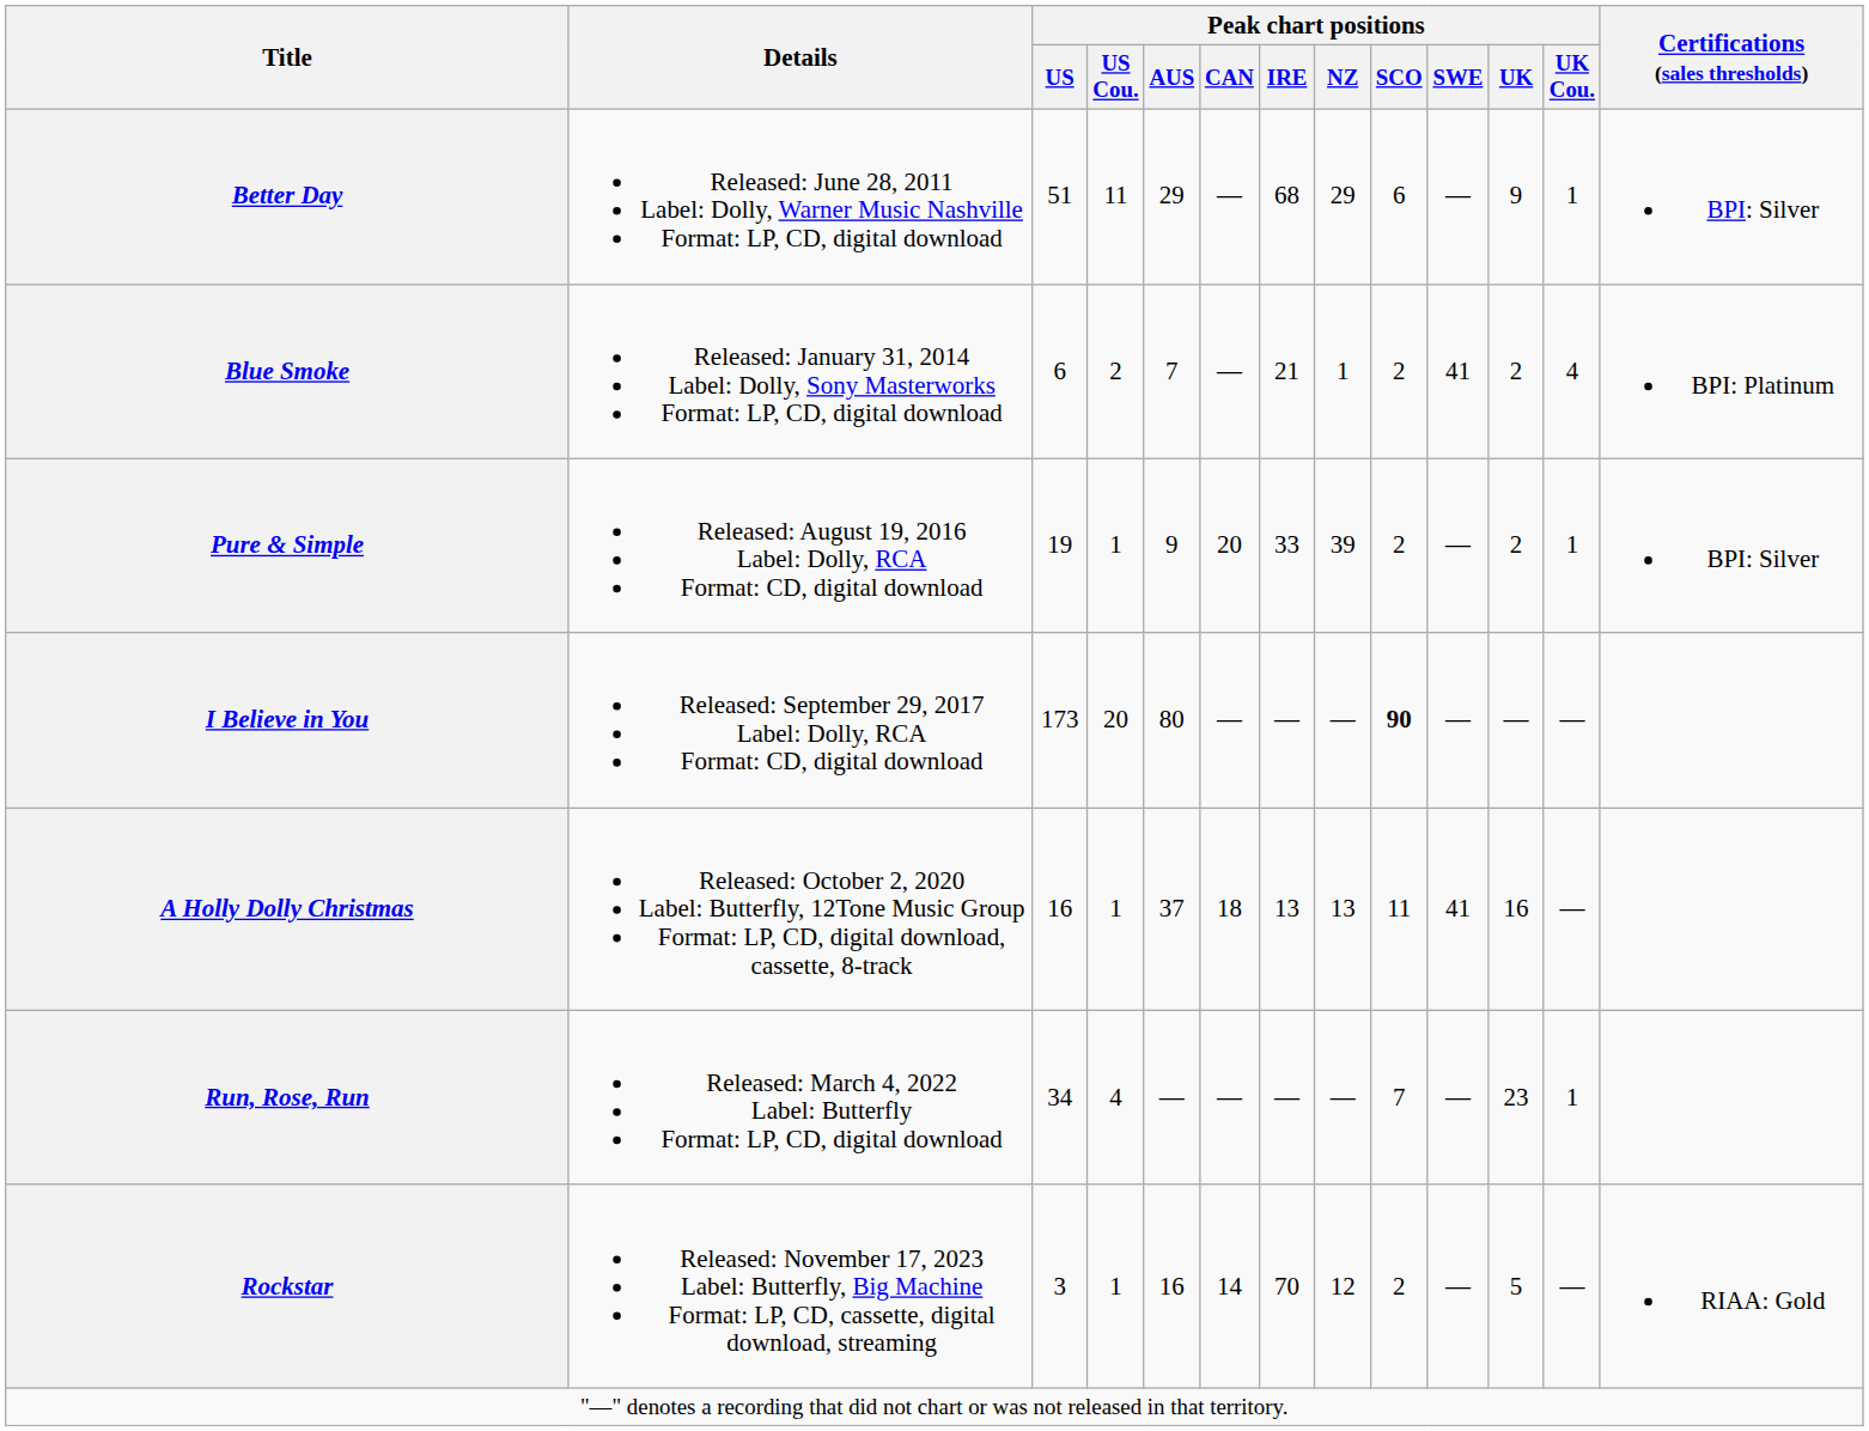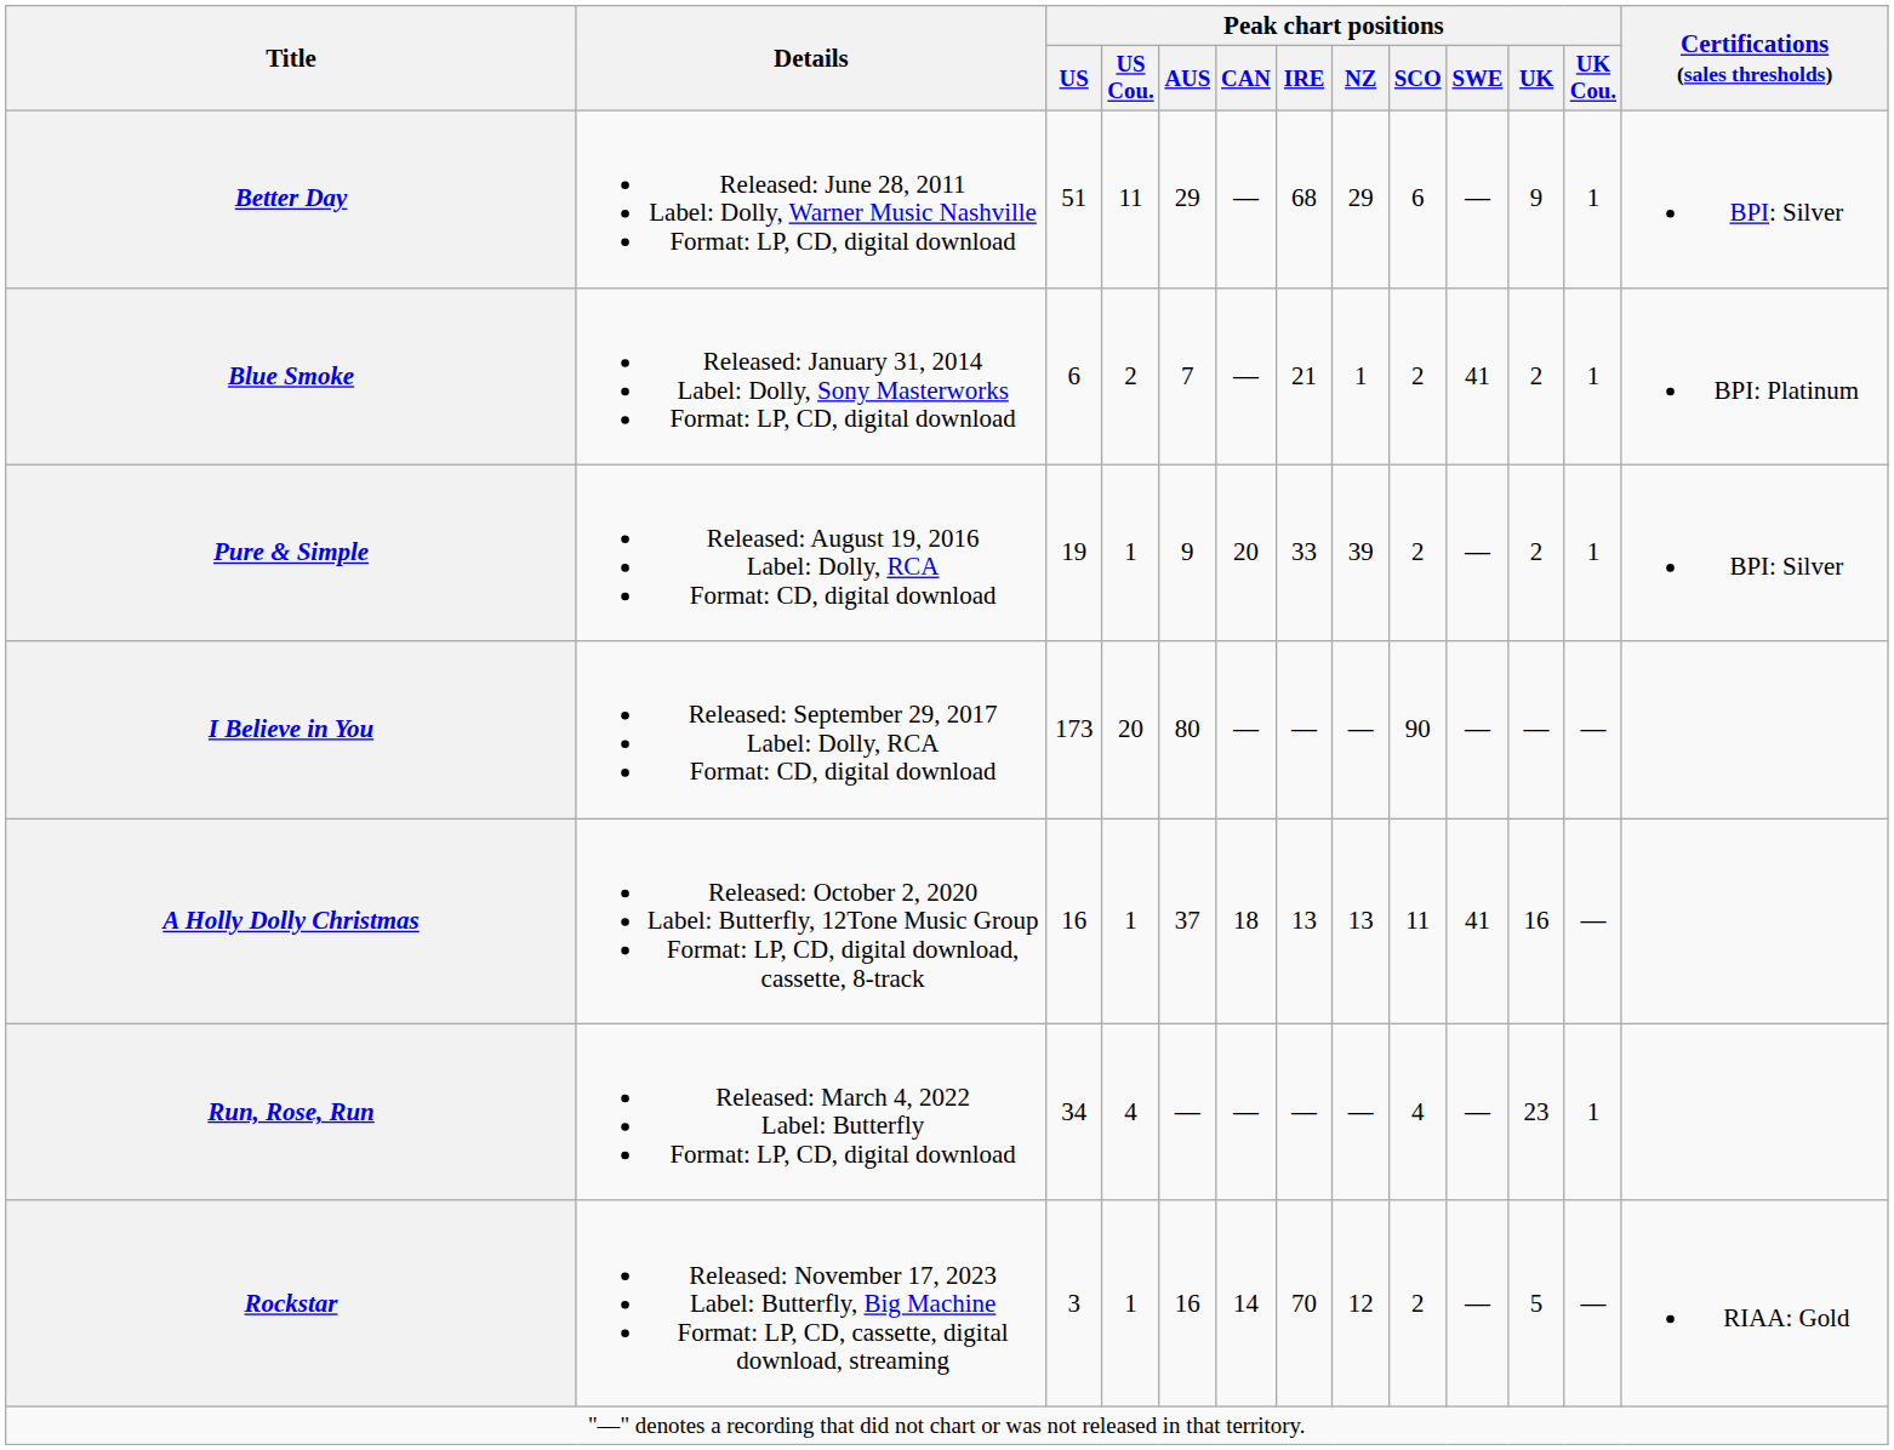Blue Smoke | Peak chart positions / UK Cou.: 4 -> 1
I Believe in You | Peak chart positions / SCO: bold -> normal
Run, Rose, Run | Peak chart positions / SCO: 7 -> 4
